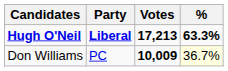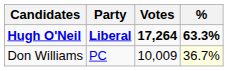Hugh O'Neil | Votes: 17,213 -> 17,264
Don Williams | Votes: bold -> normal
